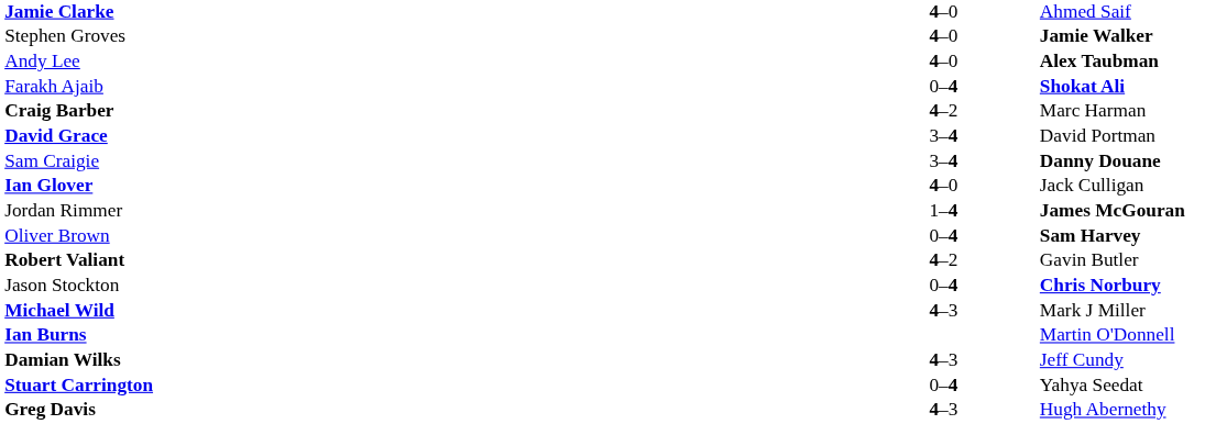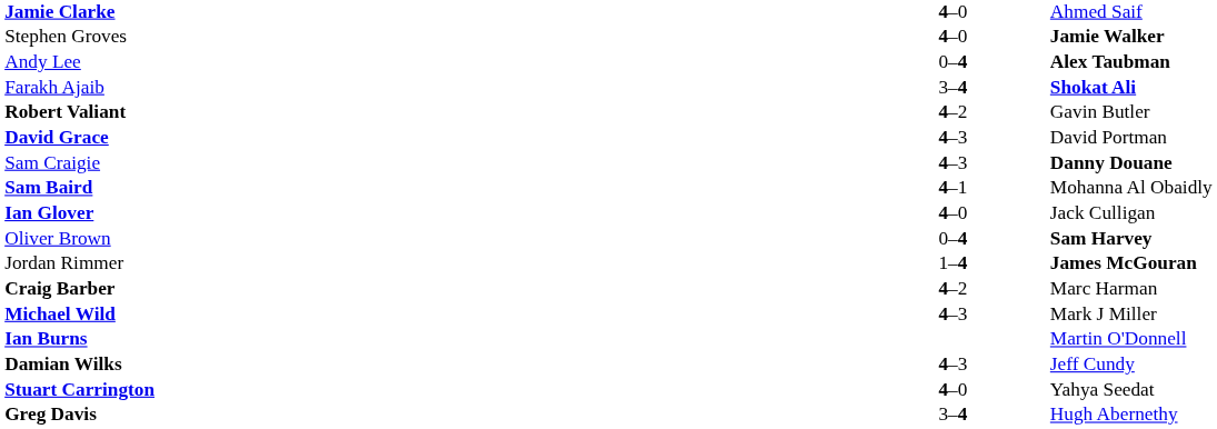Andy Lee | column 2: 4–0 -> 0–4
Farakh Ajaib | column 2: 0–4 -> 3–4
rows swapped: Robert Valiant <-> Craig Barber
David Grace | column 2: 3–4 -> 4–3
Sam Craigie | column 2: 3–4 -> 4–3
+ row: Sam Baird | 4–1 | Mohanna Al Obaidly
rows swapped: Jordan Rimmer <-> Oliver Brown
- row: Jason Stockton | 0–4 | Chris Norbury
Stuart Carrington | column 2: 0–4 -> 4–0
Greg Davis | column 2: 4–3 -> 3–4
